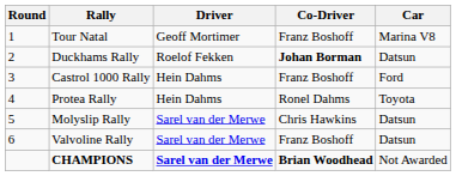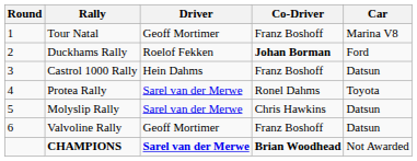Duckhams Rally | Car: Datsun -> Ford
Castrol 1000 Rally | Car: Ford -> Datsun
Protea Rally | Driver: Hein Dahms -> Sarel van der Merwe
Valvoline Rally | Driver: Sarel van der Merwe -> Geoff Mortimer
